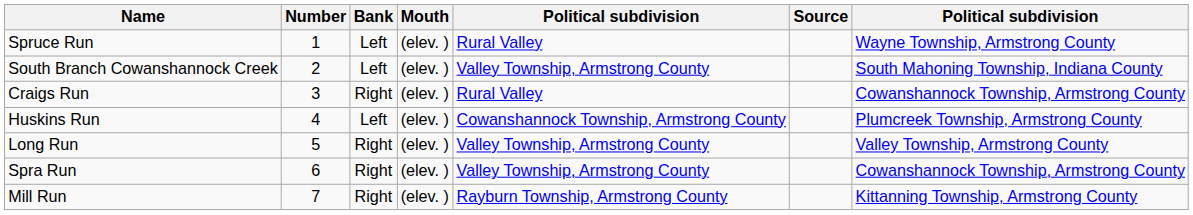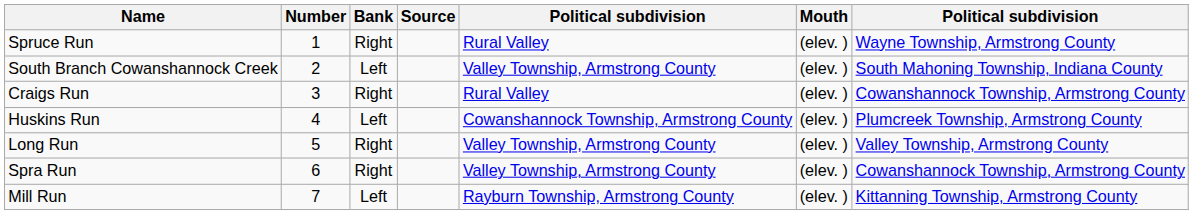columns swapped: Mouth <-> Source
Spruce Run | Bank: Left -> Right
Mill Run | Bank: Right -> Left
